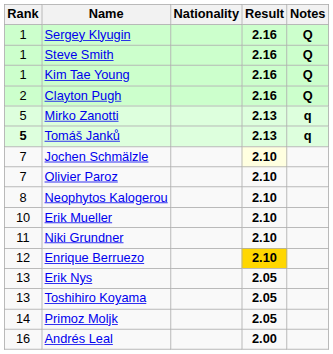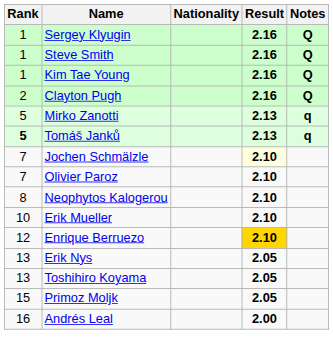- row: 11 | Niki Grundner | 2.10
Primoz Moljk | Rank: 14 -> 15
